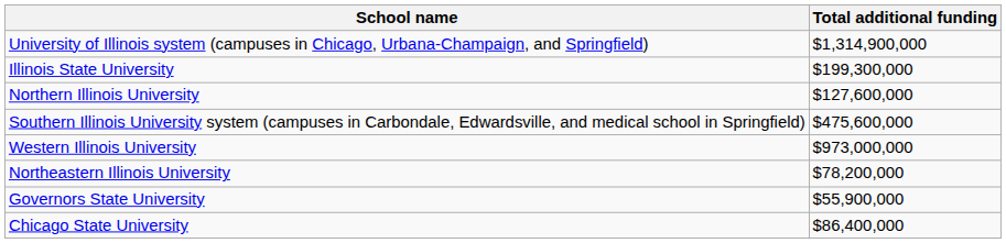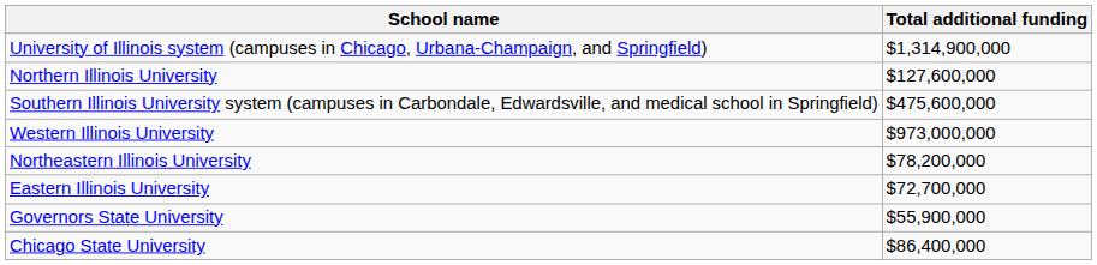- row: Illinois State University | $199,300,000
+ row: Eastern Illinois University | $72,700,000
